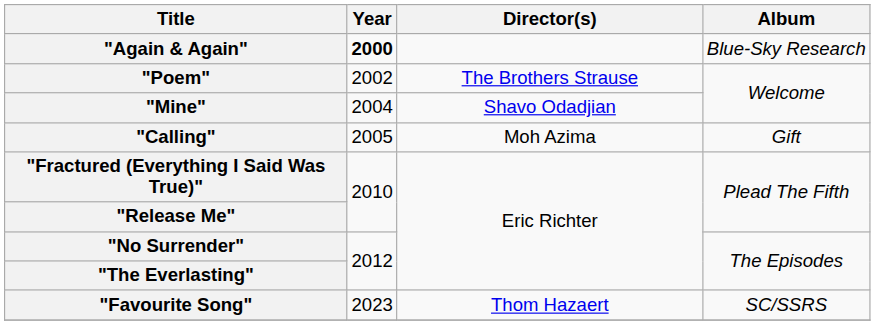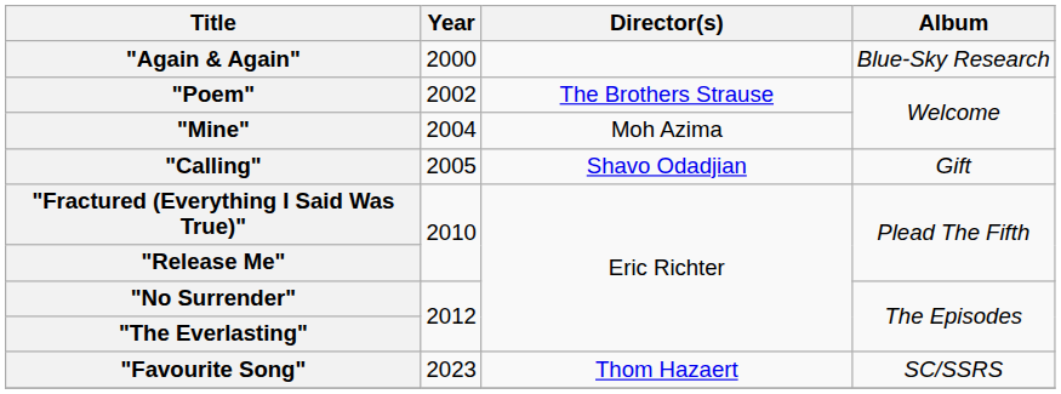"Again & Again" | Year: bold -> normal
"Mine" | Director(s): Shavo Odadjian -> Moh Azima
"Calling" | Director(s): Moh Azima -> Shavo Odadjian
